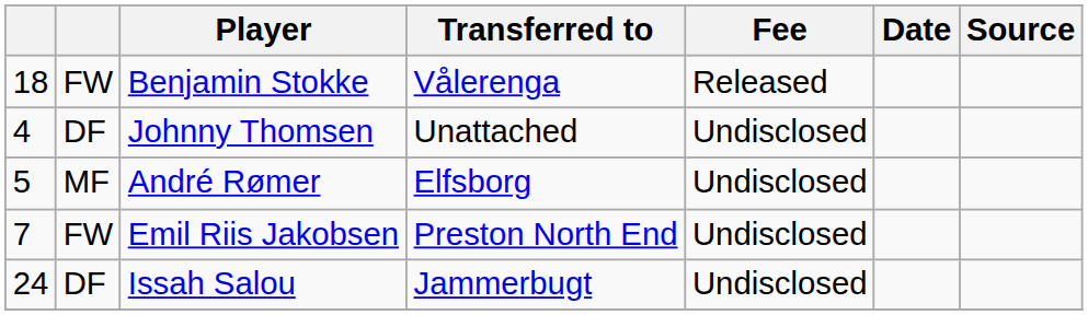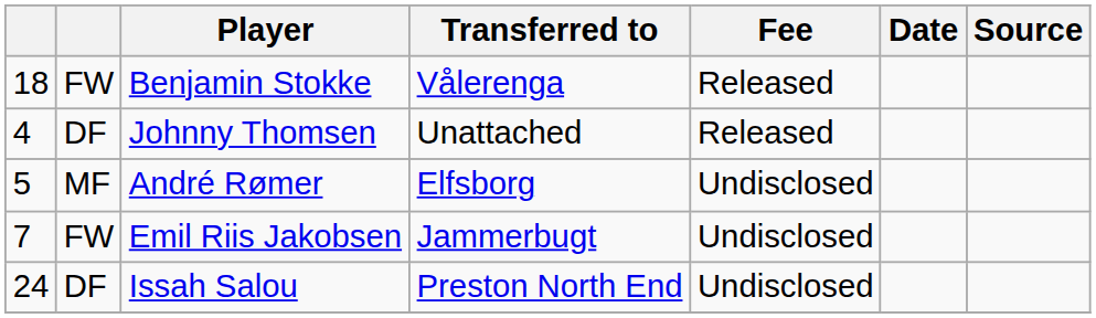Johnny Thomsen | Fee: Undisclosed -> Released
Emil Riis Jakobsen | Transferred to: Preston North End -> Jammerbugt
Issah Salou | Transferred to: Jammerbugt -> Preston North End
